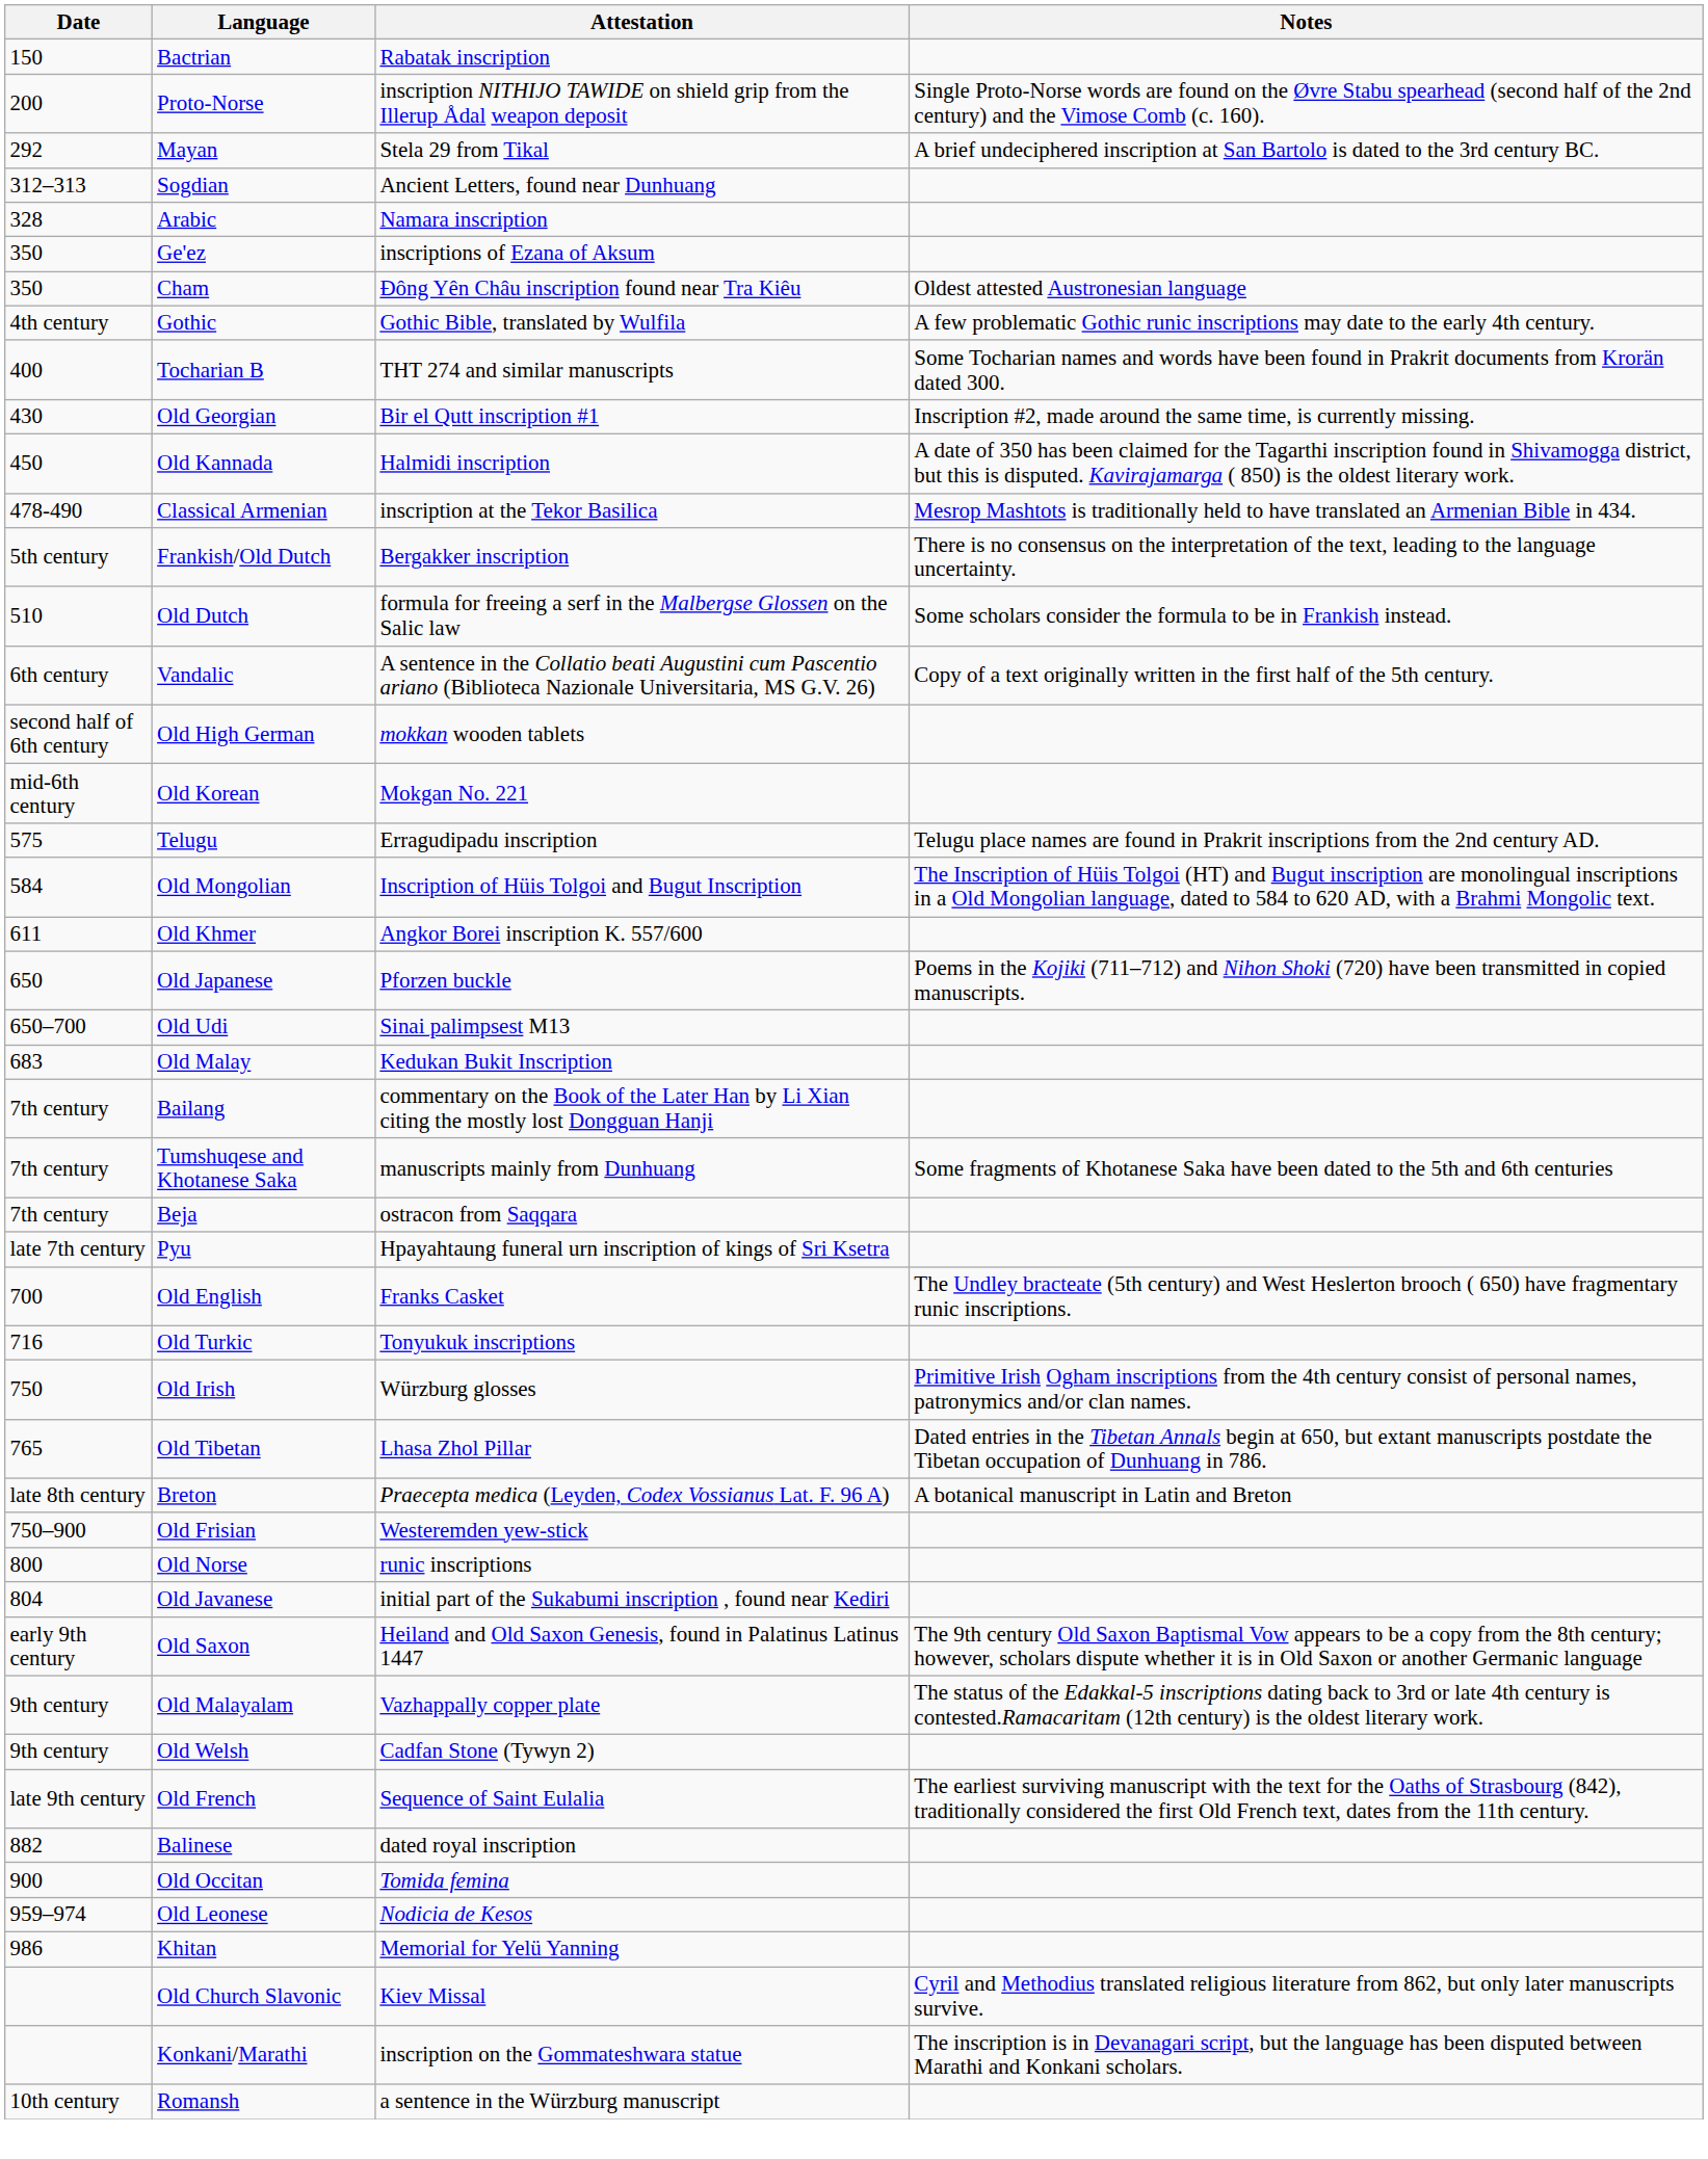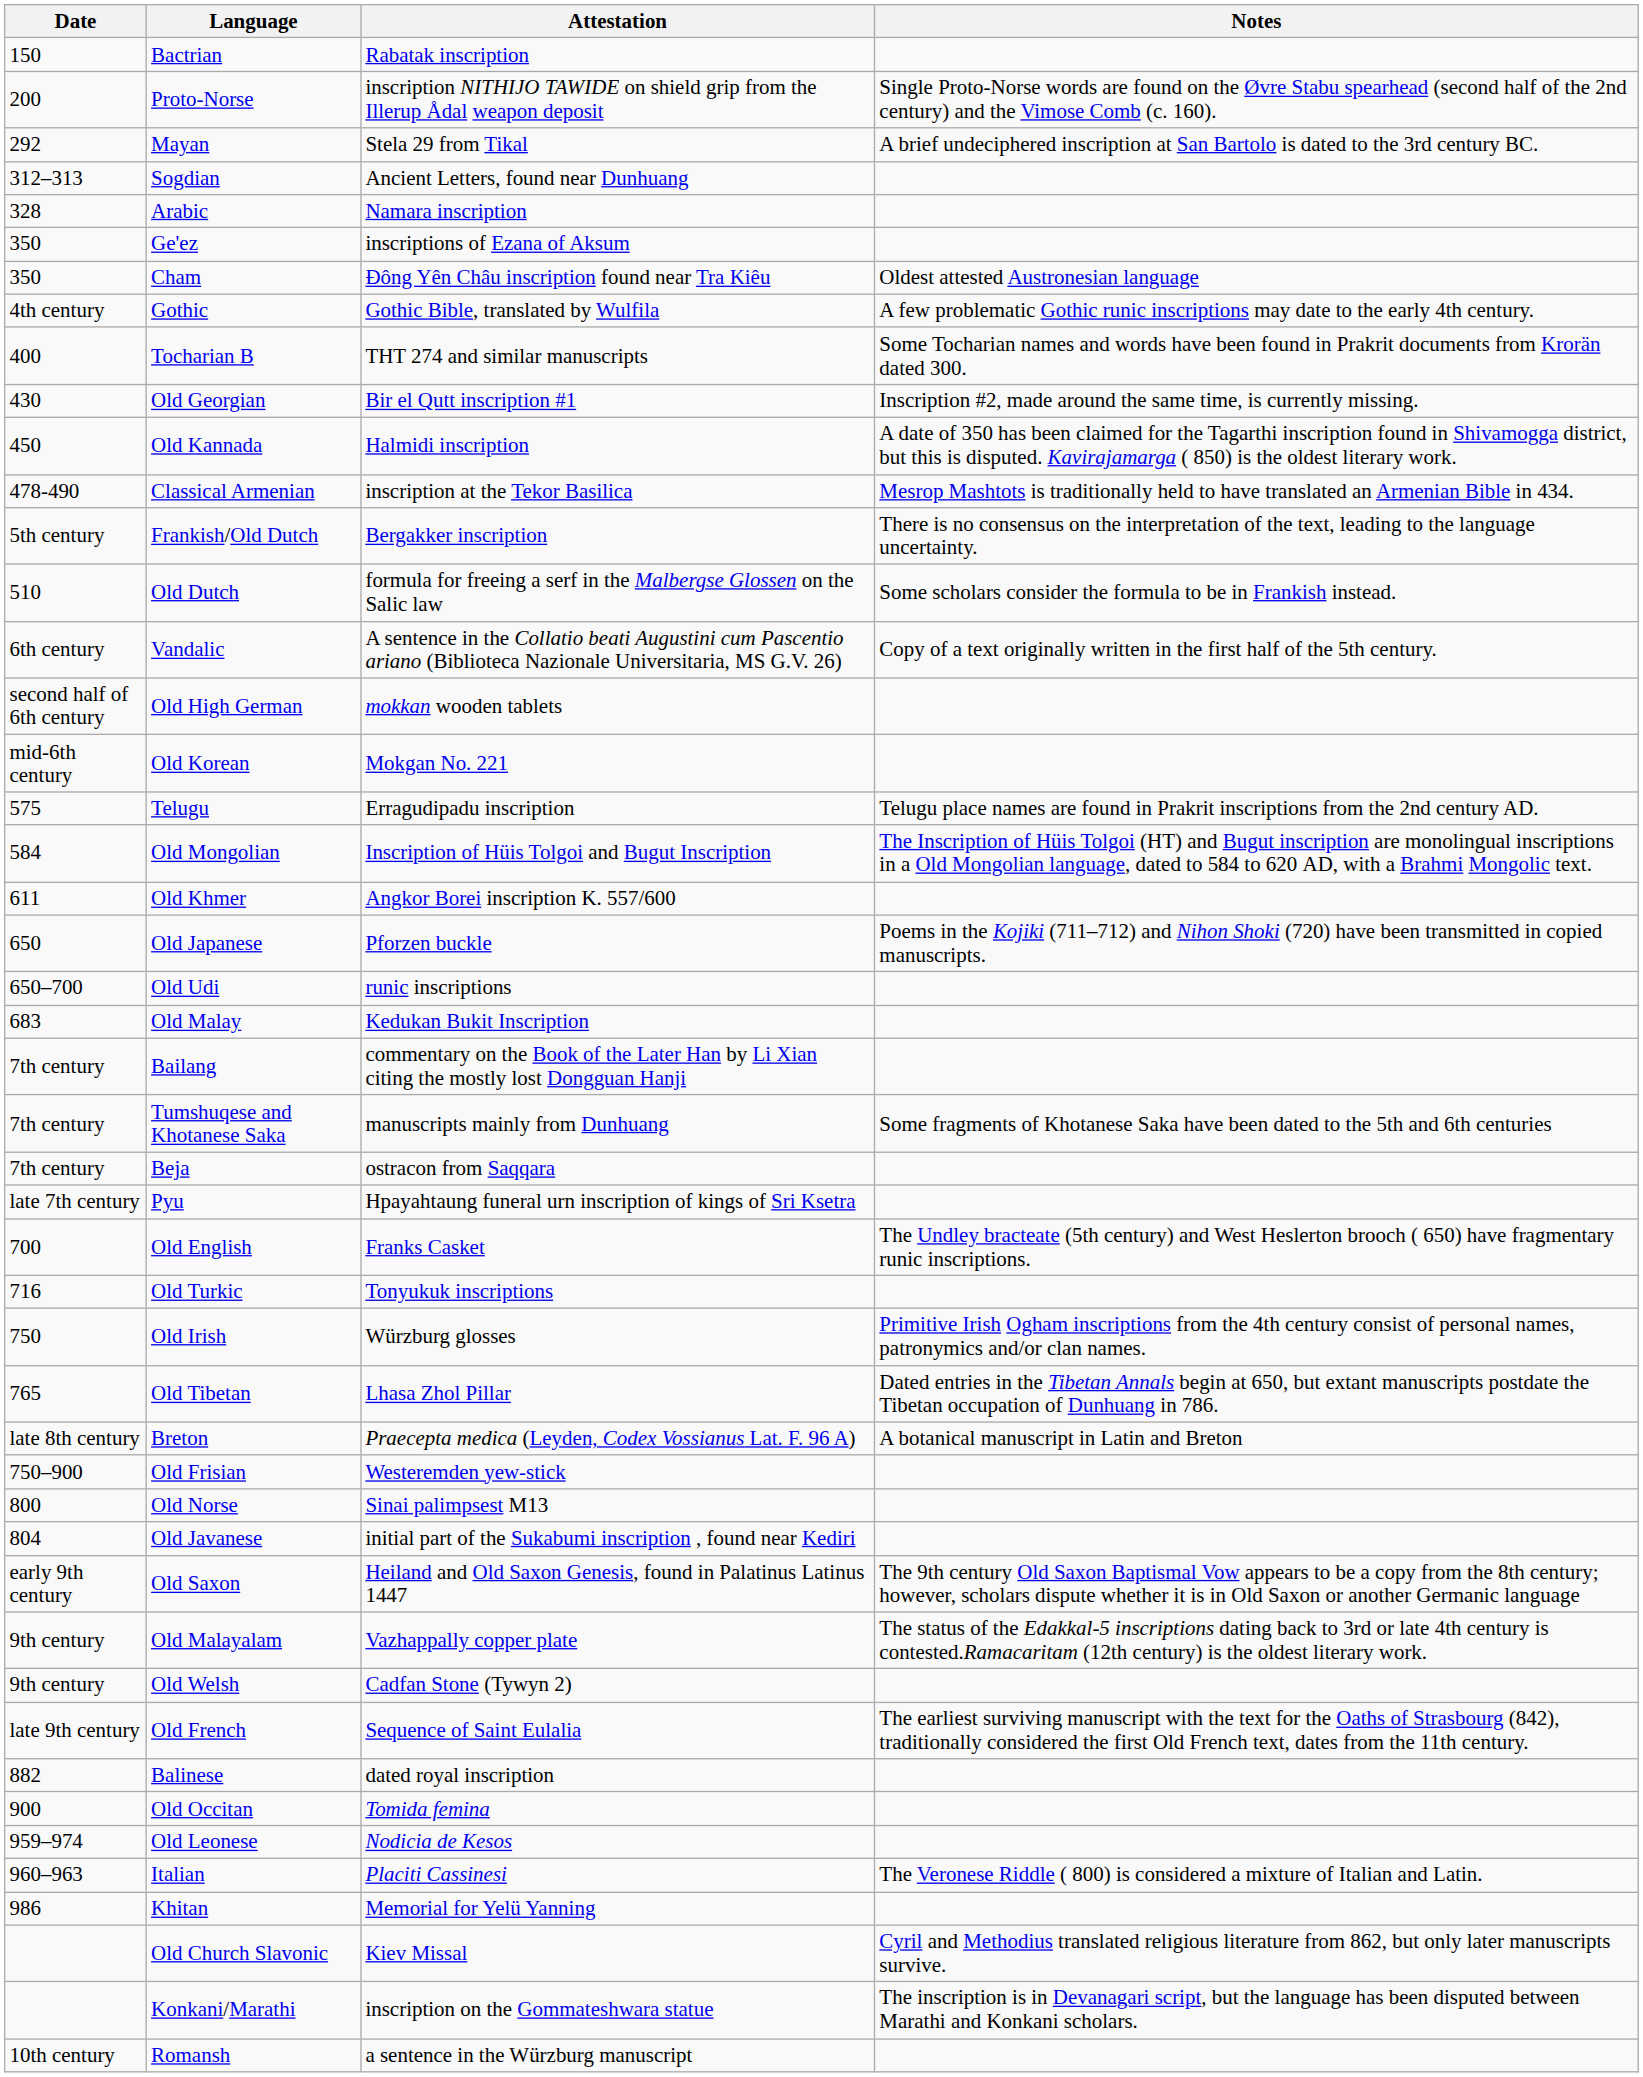Old Udi | Attestation: Sinai palimpsest M13 -> runic inscriptions
Old Norse | Attestation: runic inscriptions -> Sinai palimpsest M13
+ row: 960–963 | Italian | Placiti Cassinesi | The Veronese Riddle ( 800) is considered a mixture of Italian and Latin.
